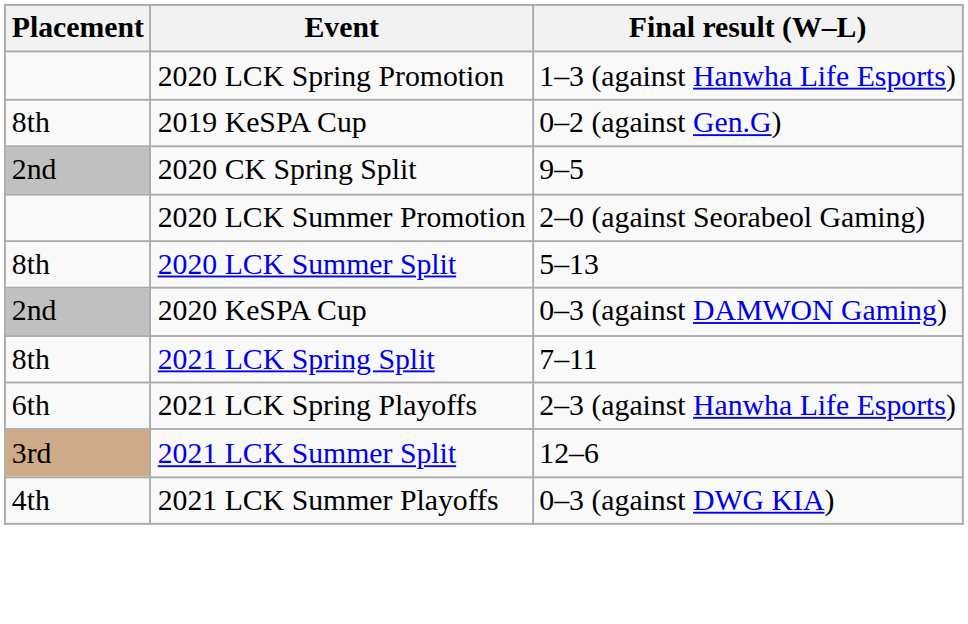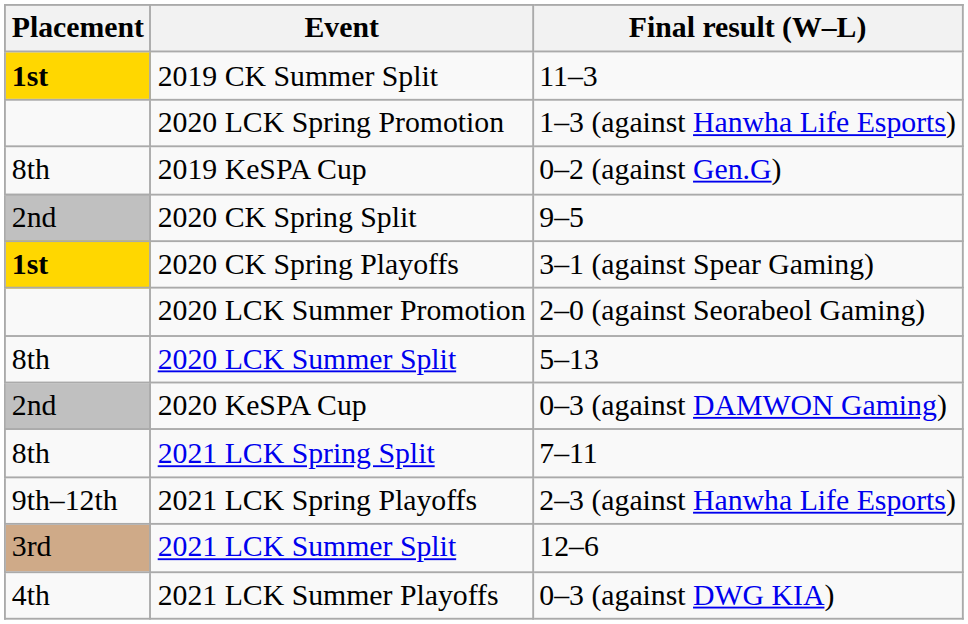+ row: 1st | 2019 CK Summer Split | 11–3
+ row: 1st | 2020 CK Spring Playoffs | 3–1 (against Spear Gaming)
2021 LCK Spring Playoffs | Placement: 6th -> 9th–12th
